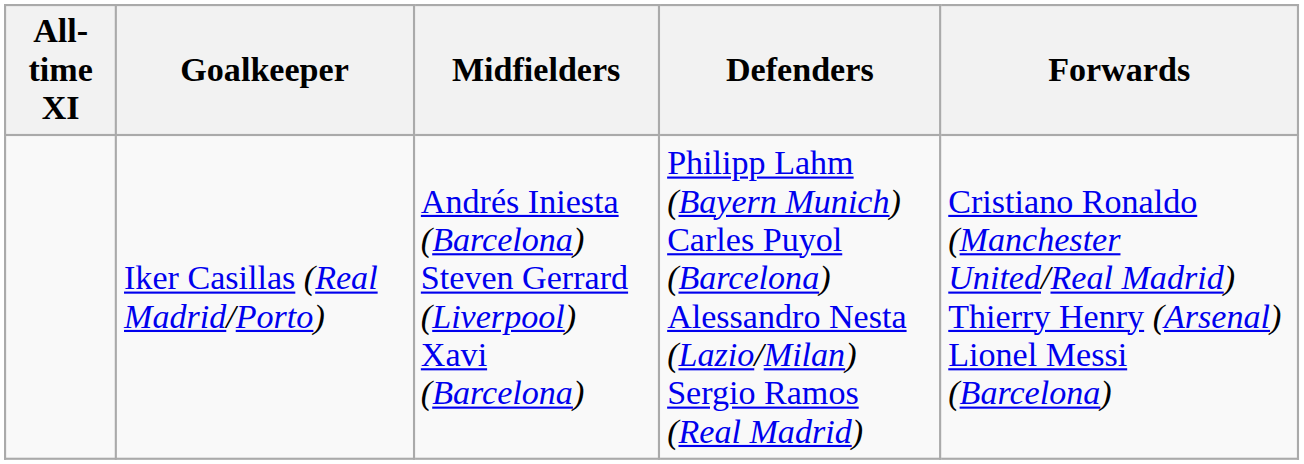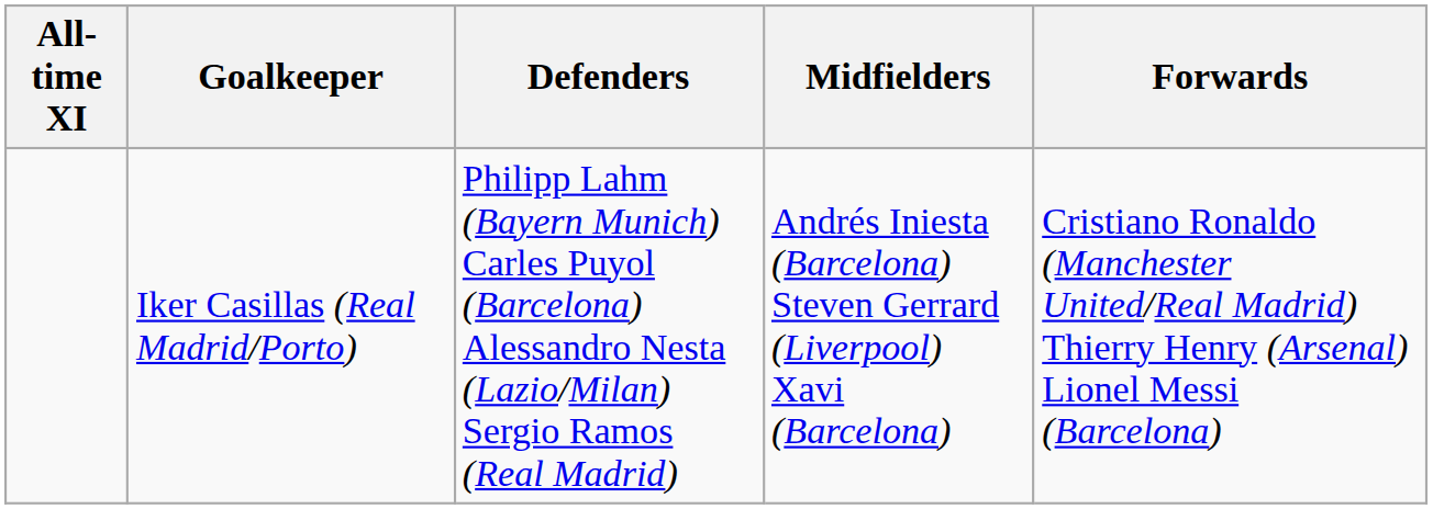columns swapped: Defenders <-> Midfielders
